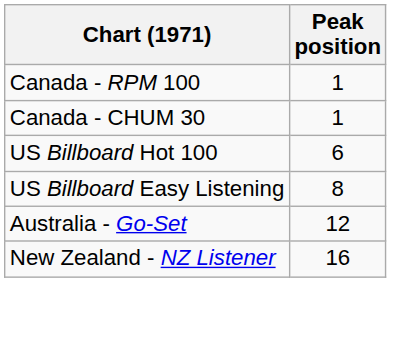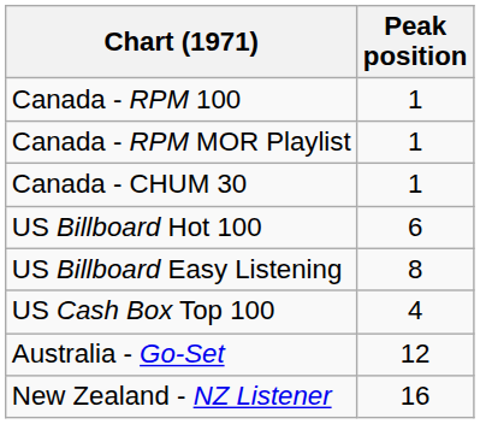+ row: Canada - RPM MOR Playlist | 1
+ row: US Cash Box Top 100 | 4
